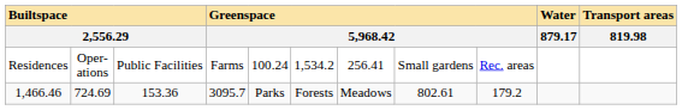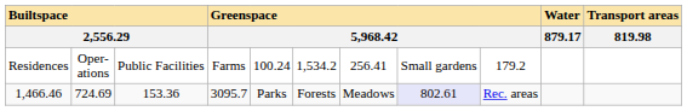Residences | column 9: Rec. areas -> 179.2
1,466.46 | column 8: no background -> lavender background
1,466.46 | column 9: 179.2 -> Rec. areas
